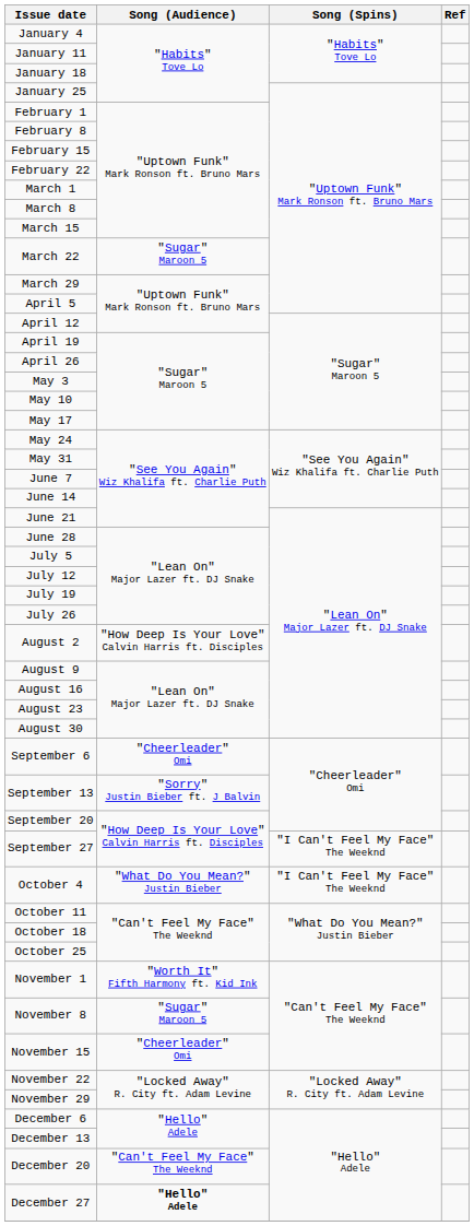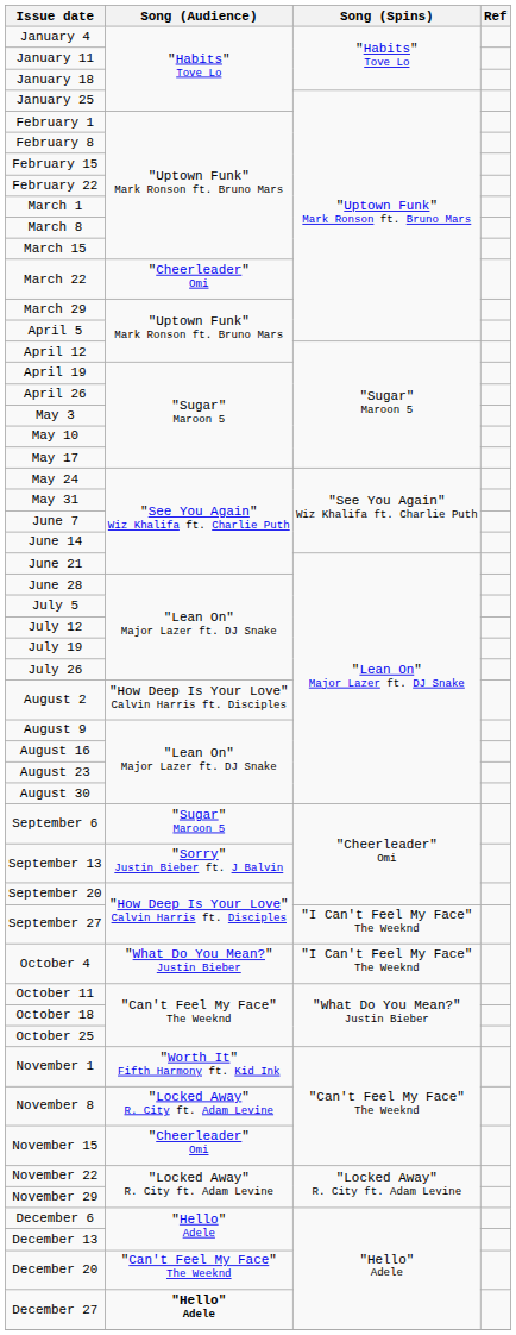March 22 | Song (Audience): "Sugar" Maroon 5 -> "Cheerleader" Omi
September 6 | Song (Audience): "Cheerleader" Omi -> "Sugar" Maroon 5
November 8 | Song (Audience): "Sugar" Maroon 5 -> "Locked Away" R. City ft. Adam Levine
